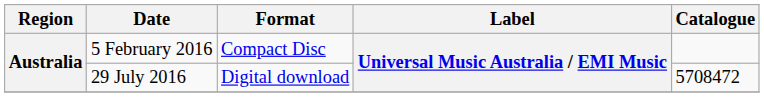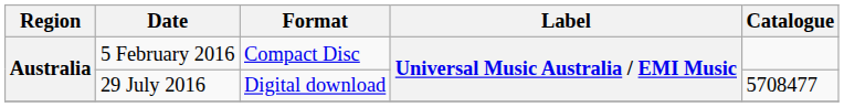29 July 2016 | Catalogue: 5708472 -> 5708477
